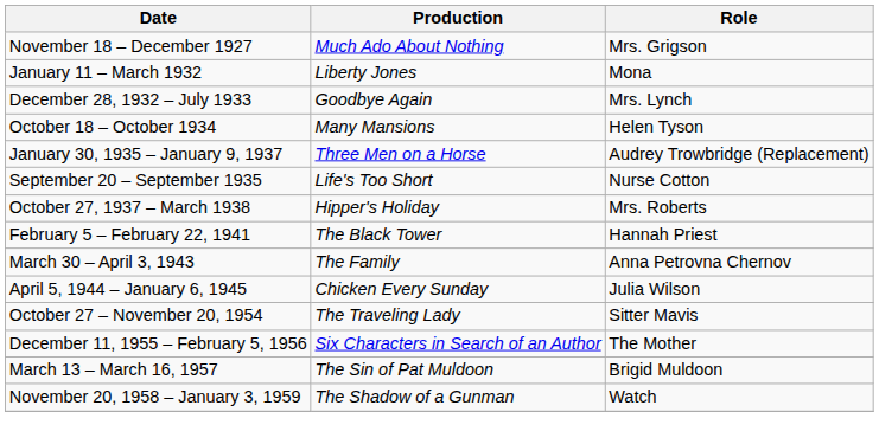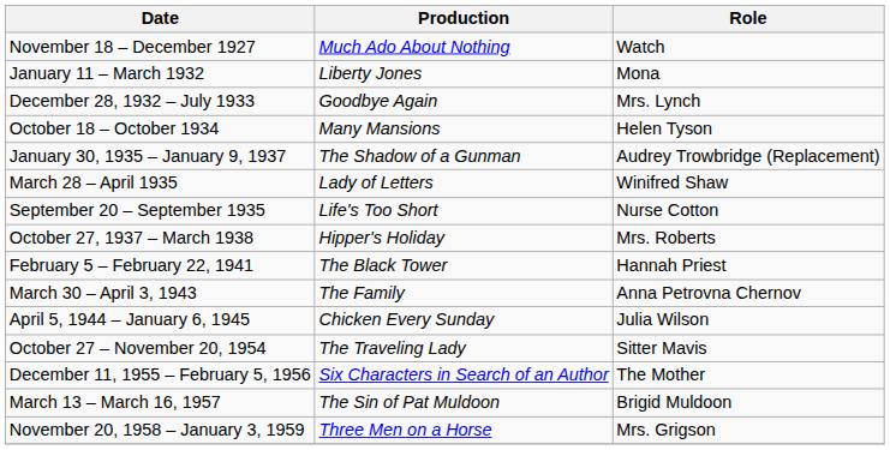November 18 – December 1927 | Role: Mrs. Grigson -> Watch
January 30, 1935 – January 9, 1937 | Production: Three Men on a Horse -> The Shadow of a Gunman
+ row: March 28 – April 1935 | Lady of Letters | Winifred Shaw
November 20, 1958 – January 3, 1959 | Production: The Shadow of a Gunman -> Three Men on a Horse
November 20, 1958 – January 3, 1959 | Role: Watch -> Mrs. Grigson
